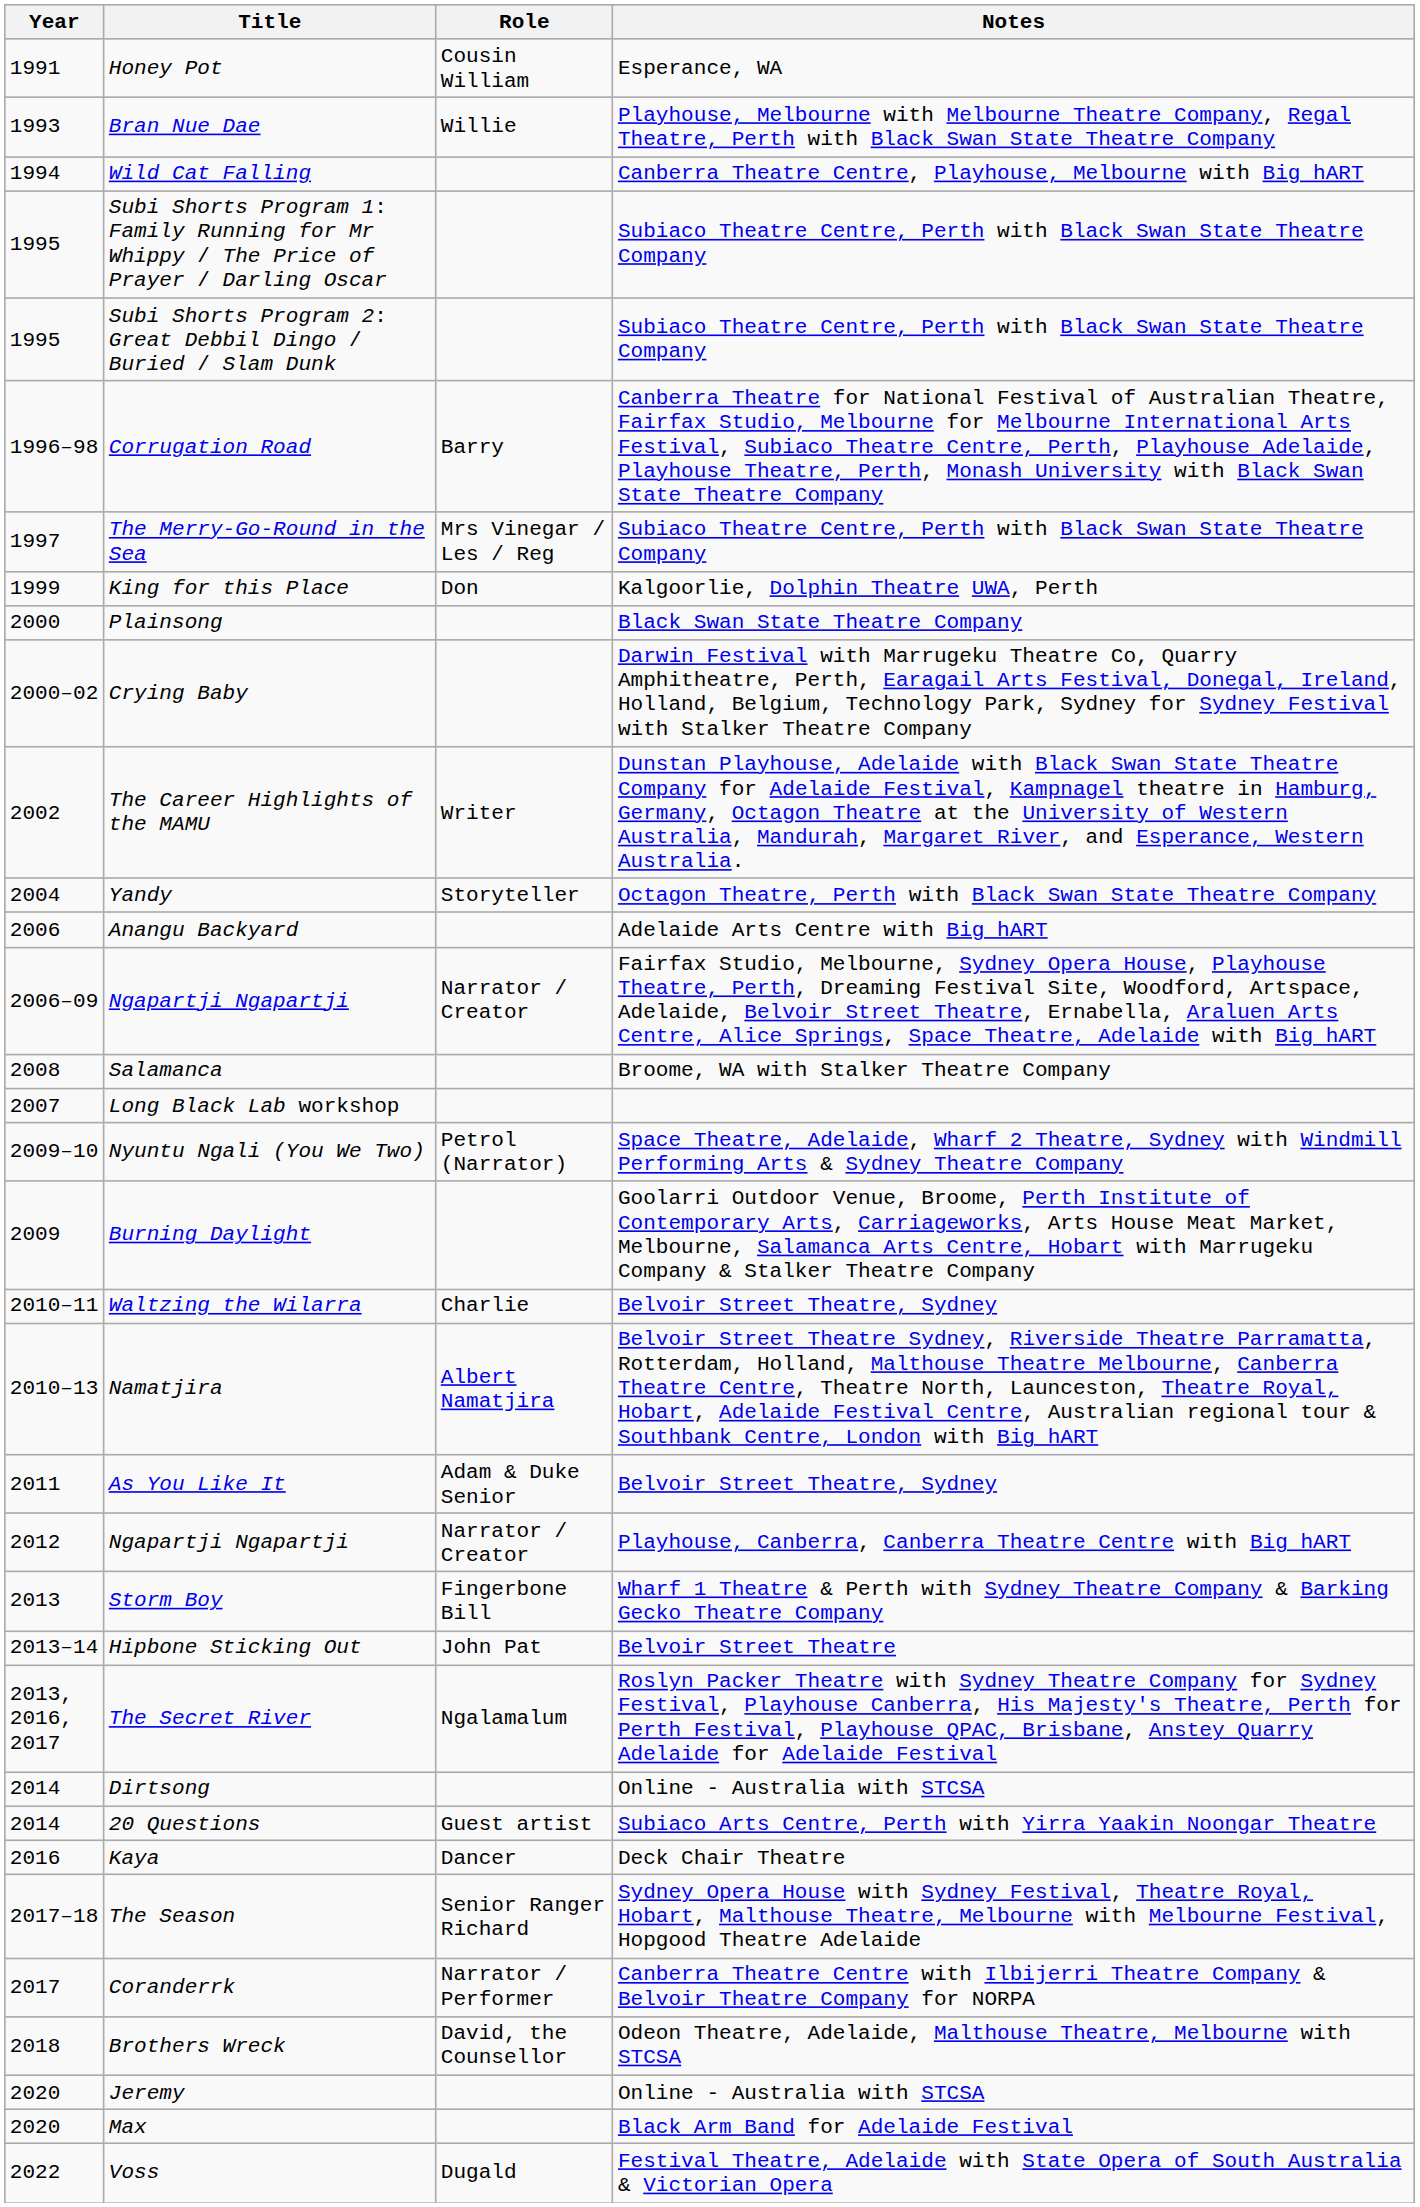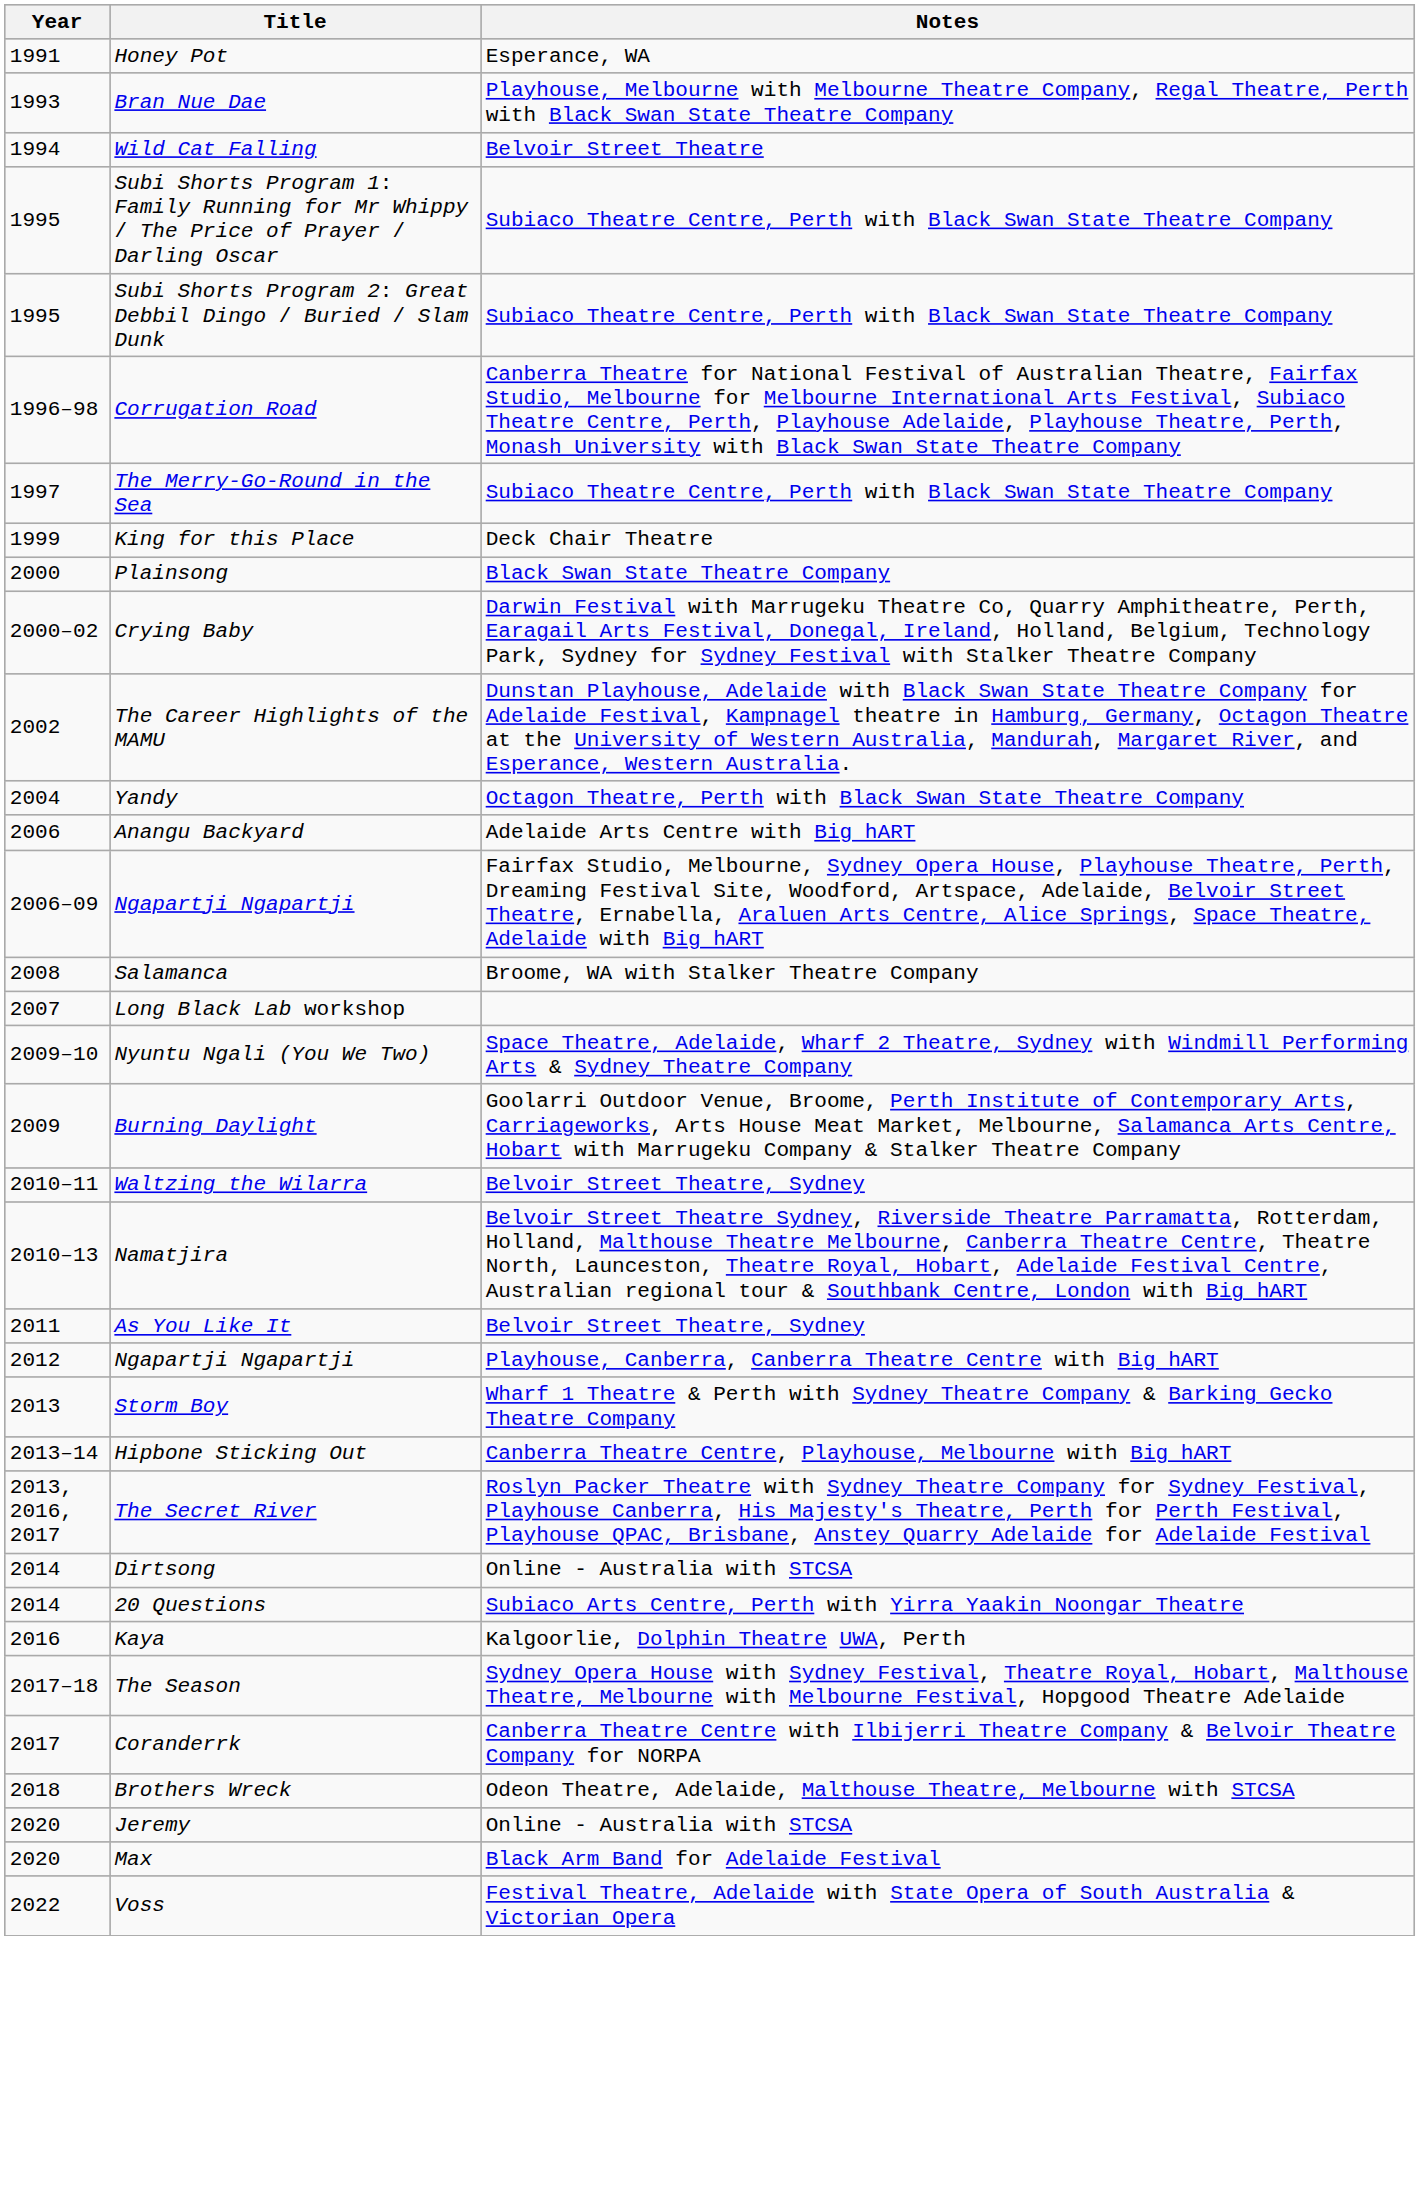- column: Role | Cousin William | Willie | Barry | Mrs Vinegar / Les / Reg | Don | Writer | Storyteller | Narrator / Creator | Petrol (Narrator) | Charlie | Albert Namatjira | Adam & Duke Senior | Narrator / Creator | Fingerbone Bill | John Pat | Ngalamalum | Guest artist | Dancer | Senior Ranger Richard | Narrator / Performer | David, the Counsellor | Dugald
Wild Cat Falling | Notes: Canberra Theatre Centre, Playhouse, Melbourne with Big hART -> Belvoir Street Theatre
King for this Place | Notes: Kalgoorlie, Dolphin Theatre UWA, Perth -> Deck Chair Theatre
Hipbone Sticking Out | Notes: Belvoir Street Theatre -> Canberra Theatre Centre, Playhouse, Melbourne with Big hART
Kaya | Notes: Deck Chair Theatre -> Kalgoorlie, Dolphin Theatre UWA, Perth
